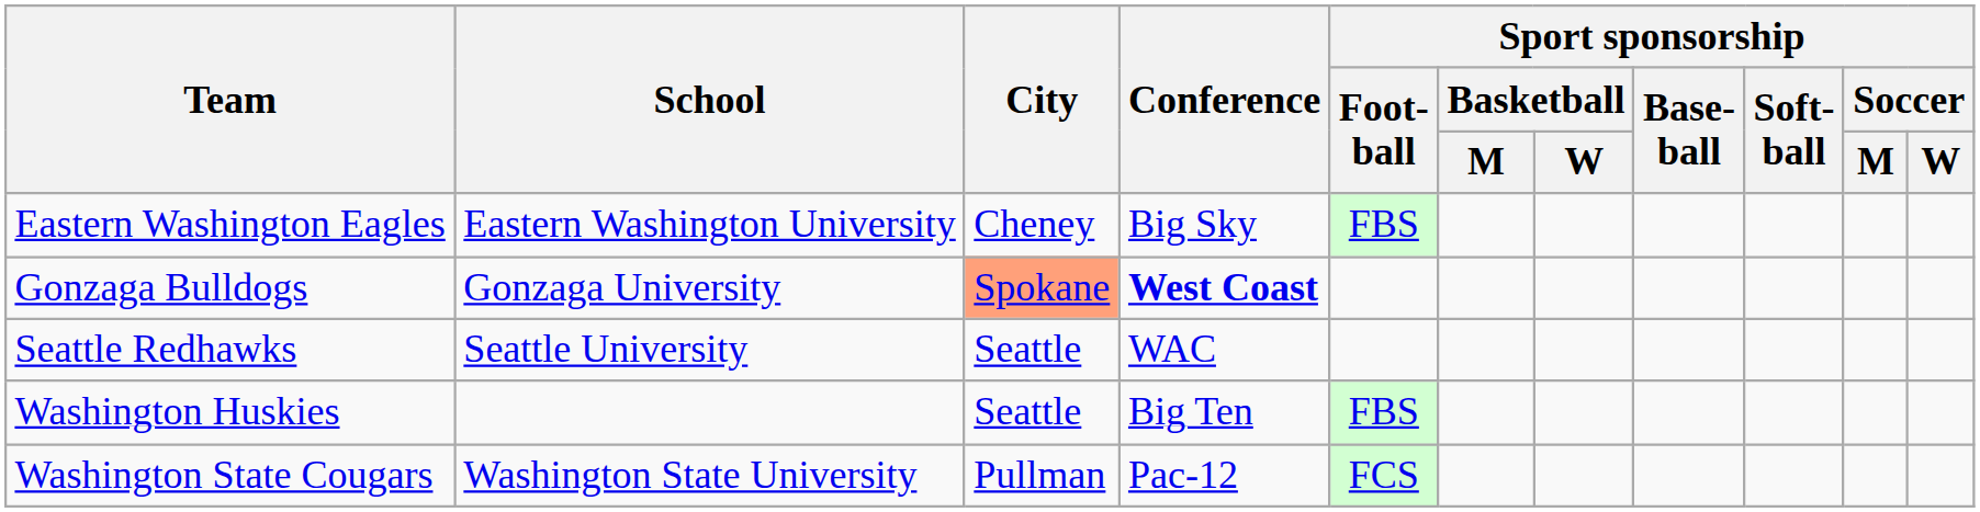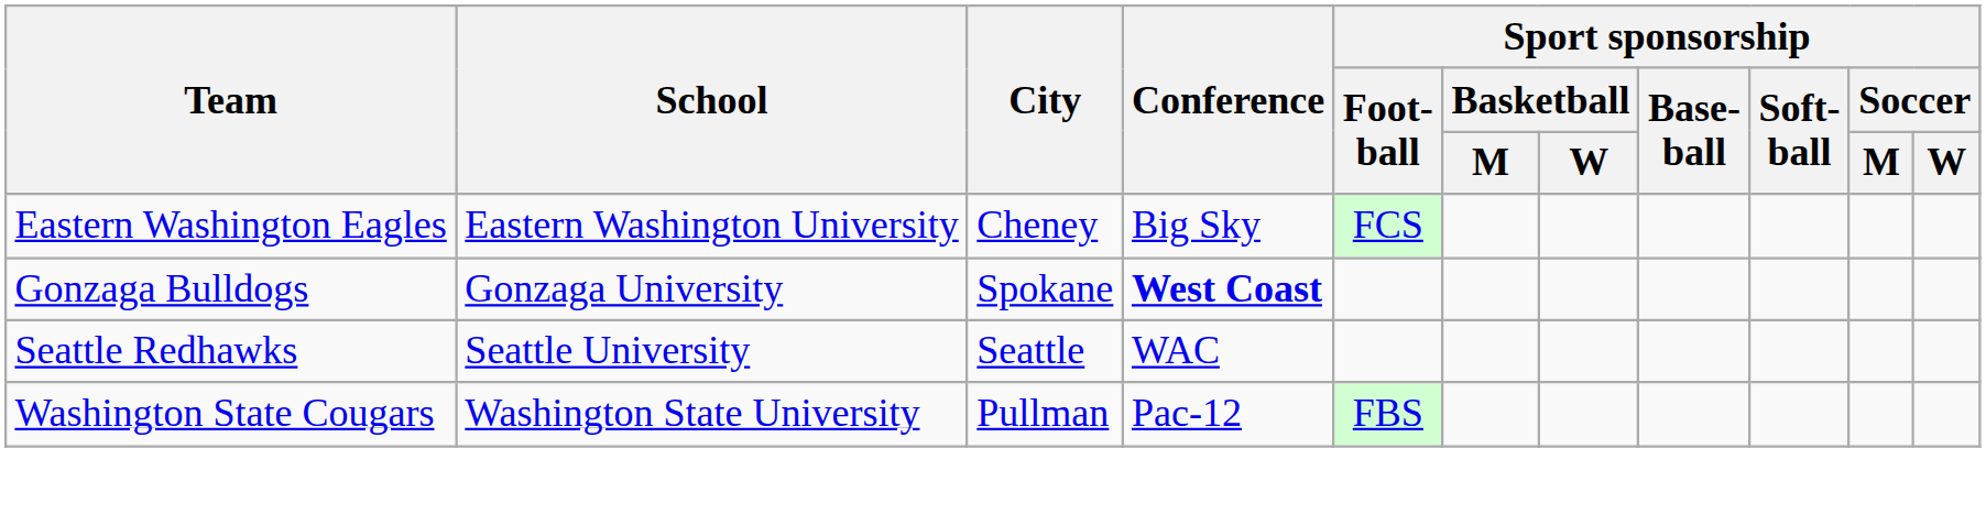Eastern Washington Eagles | Sport sponsorship / Foot- ball: FBS -> FCS
Gonzaga Bulldogs | City: lightsalmon background -> no background
- row: Washington Huskies | Seattle | Big Ten | FBS
Washington State Cougars | Sport sponsorship / Foot- ball: FCS -> FBS
